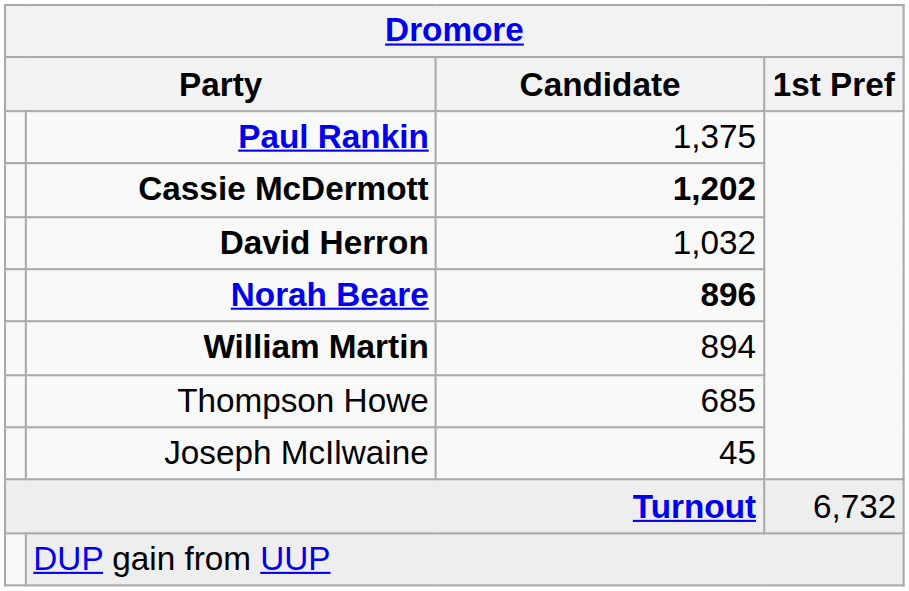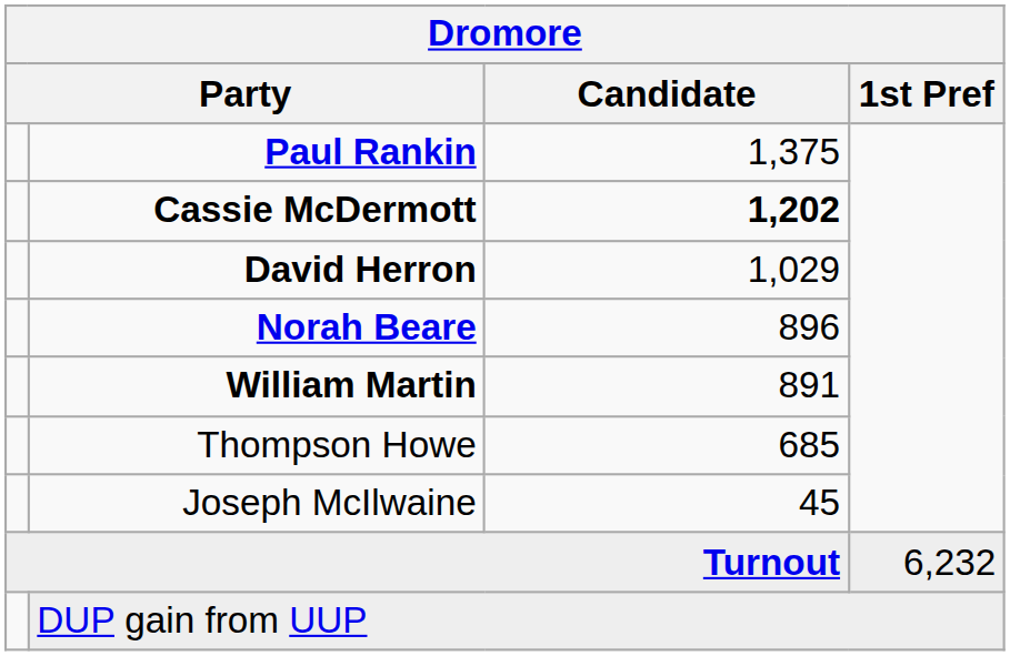David Herron | Candidate: 1,032 -> 1,029
Norah Beare | Candidate: bold -> normal
William Martin | Candidate: 894 -> 891
Turnout | 1st Pref: 6,732 -> 6,232
